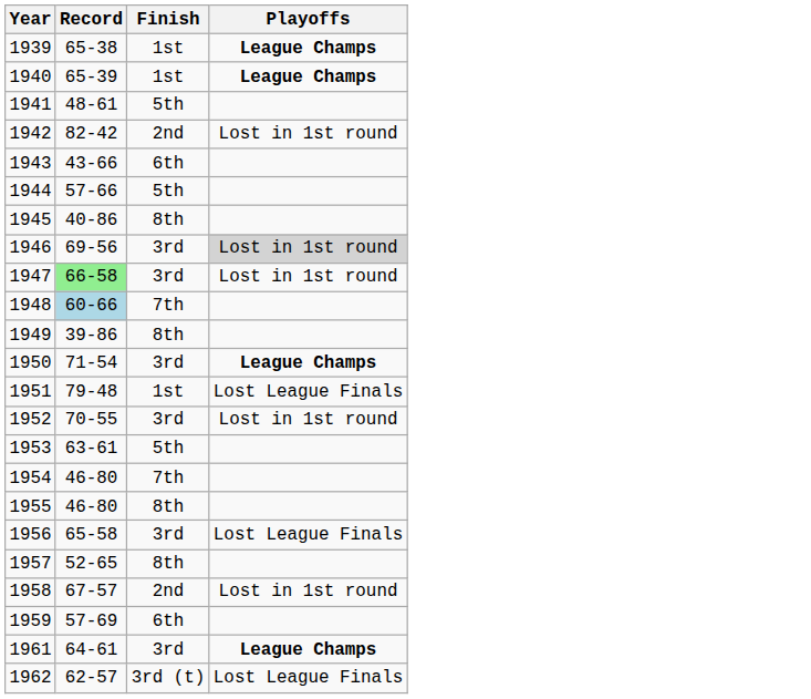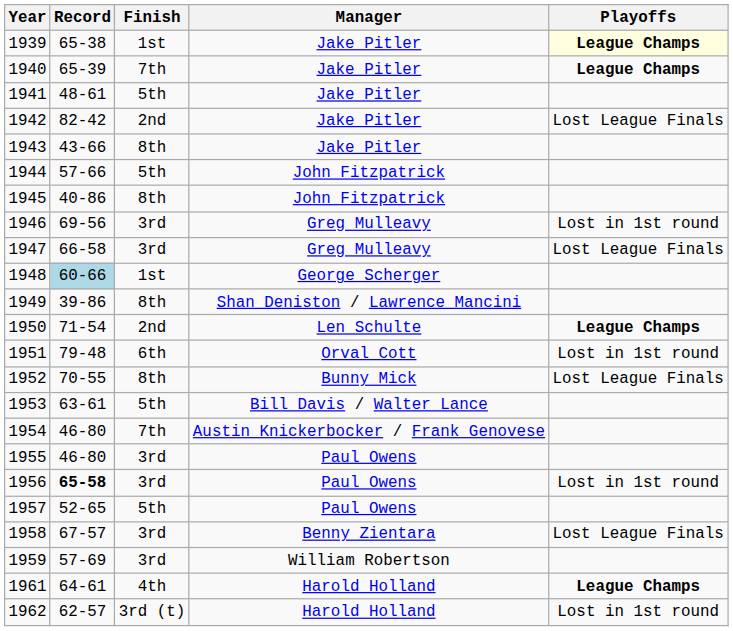+ column: Manager | Jake Pitler | Jake Pitler | Jake Pitler | Jake Pitler | Jake Pitler | John Fitzpatrick | John Fitzpatrick | Greg Mulleavy | Greg Mulleavy | George Scherger | Shan Deniston / Lawrence Mancini | Len Schulte | Orval Cott | Bunny Mick | Bill Davis / Walter Lance | Austin Knickerbocker / Frank Genovese | Paul Owens | Paul Owens | Paul Owens | Benny Zientara | William Robertson | Harold Holland | Harold Holland
1939 | Playoffs: no background -> lightyellow background
1940 | Finish: 1st -> 7th
1942 | Playoffs: Lost in 1st round -> Lost League Finals
1943 | Finish: 6th -> 8th
1946 | Playoffs: lightgrey background -> no background
1947 | Record: lightgreen background -> no background
1947 | Playoffs: Lost in 1st round -> Lost League Finals
1948 | Finish: 7th -> 1st
1950 | Finish: 3rd -> 2nd
1951 | Finish: 1st -> 6th
1951 | Playoffs: Lost League Finals -> Lost in 1st round
1952 | Finish: 3rd -> 8th
1952 | Playoffs: Lost in 1st round -> Lost League Finals
1955 | Finish: 8th -> 3rd
1956 | Record: normal -> bold
1956 | Playoffs: Lost League Finals -> Lost in 1st round
1957 | Finish: 8th -> 5th
1958 | Finish: 2nd -> 3rd
1958 | Playoffs: Lost in 1st round -> Lost League Finals
1959 | Finish: 6th -> 3rd
1961 | Finish: 3rd -> 4th
1962 | Playoffs: Lost League Finals -> Lost in 1st round
